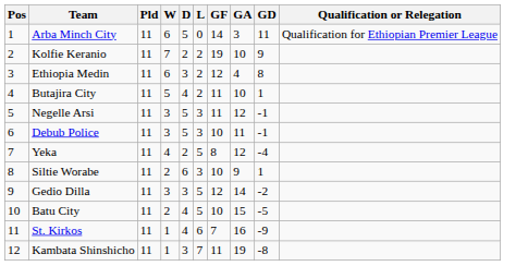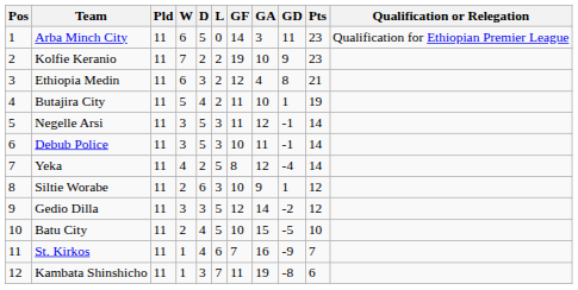+ column: Pts | 23 | 23 | 21 | 19 | 14 | 14 | 14 | 12 | 12 | 10 | 7 | 6
